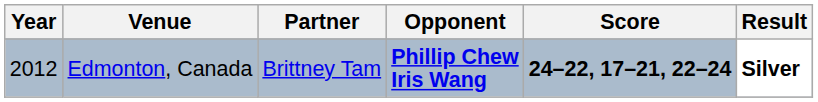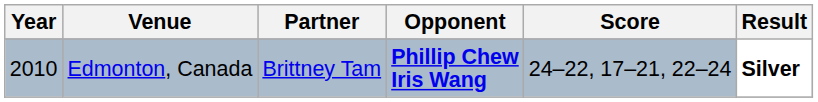Edmonton, Canada | Year: 2012 -> 2010
Edmonton, Canada | Score: bold -> normal
